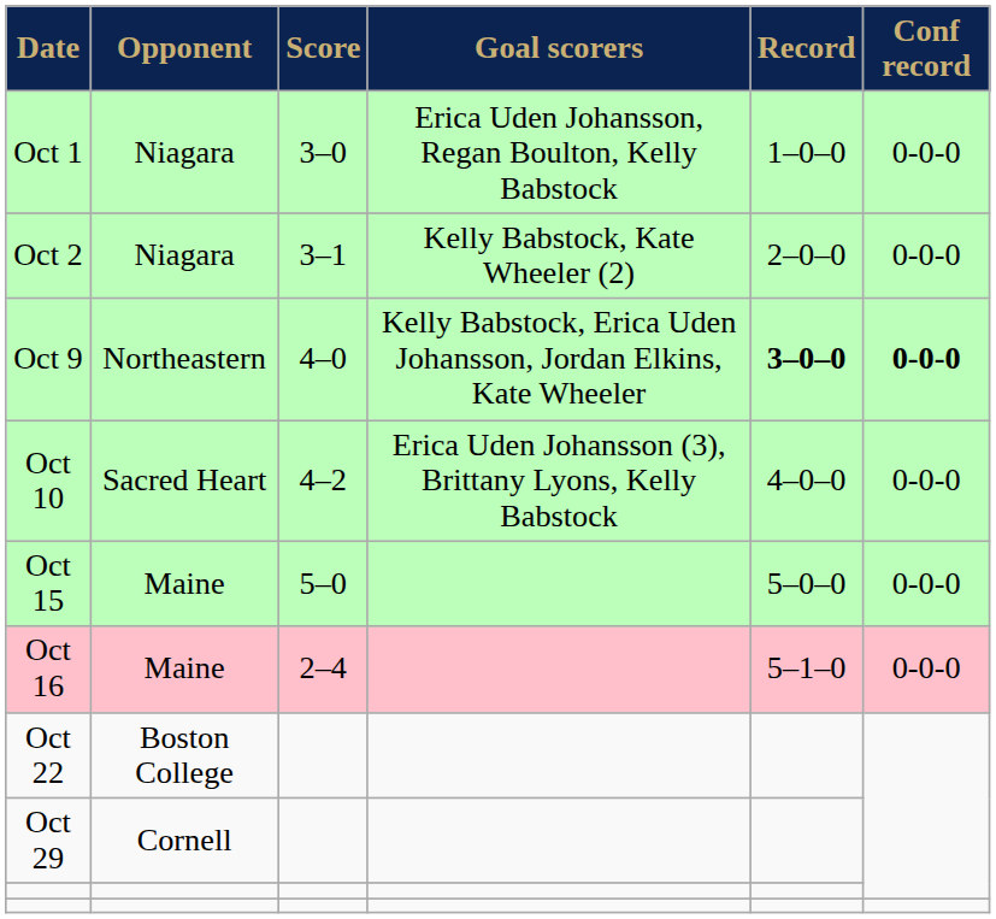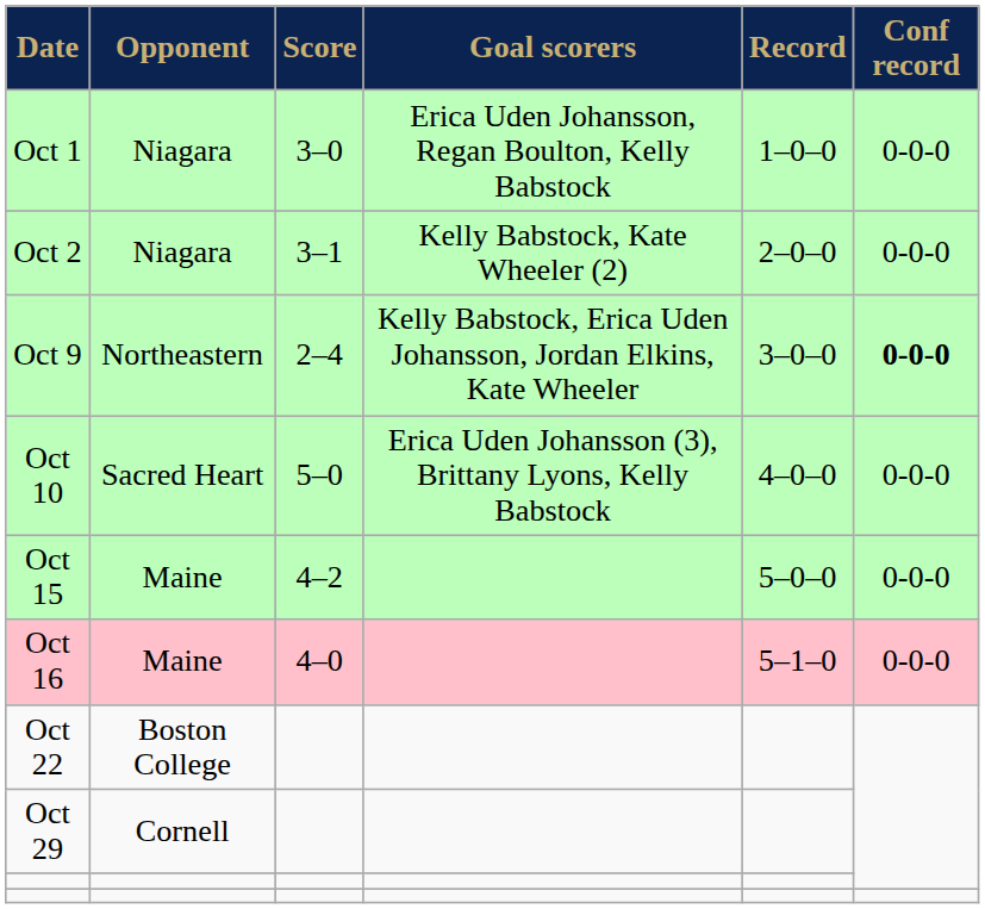Oct 9 | Score: 4–0 -> 2–4
Oct 9 | Record: bold -> normal
Oct 10 | Score: 4–2 -> 5–0
Oct 15 | Score: 5–0 -> 4–2
Oct 16 | Score: 2–4 -> 4–0
